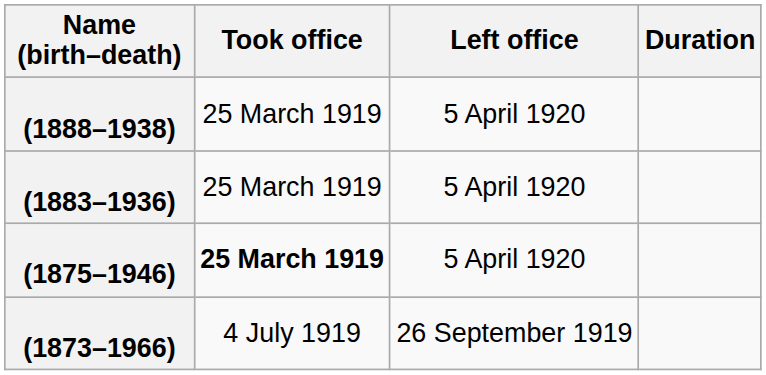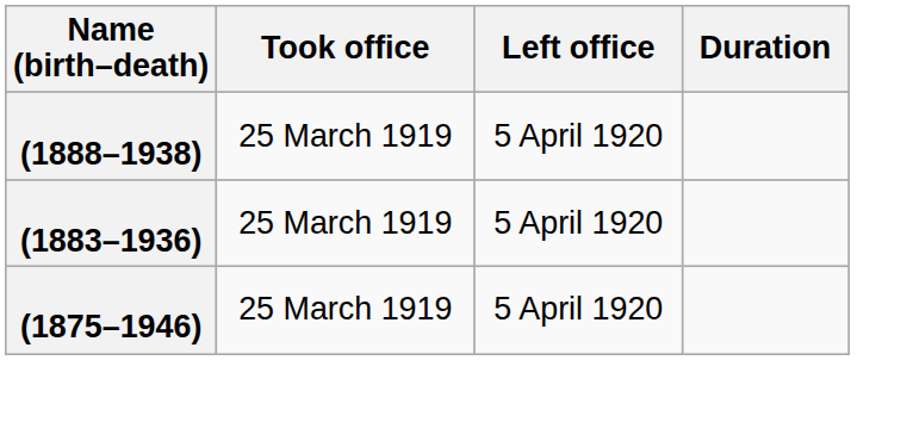(1875–1946) | Took office: bold -> normal
- row: (1873–1966) | 4 July 1919 | 26 September 1919
